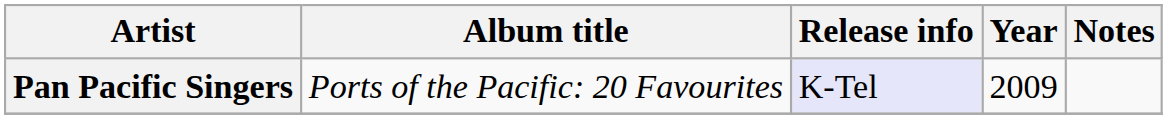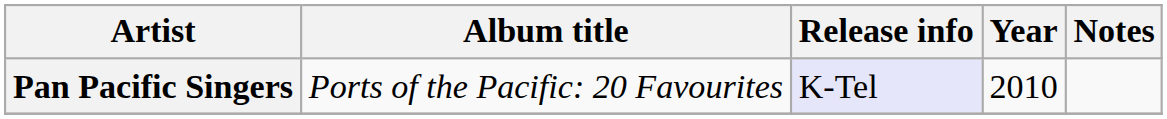Pan Pacific Singers | Year: 2009 -> 2010
